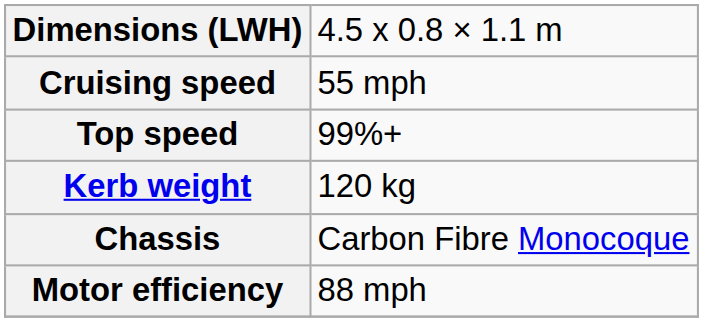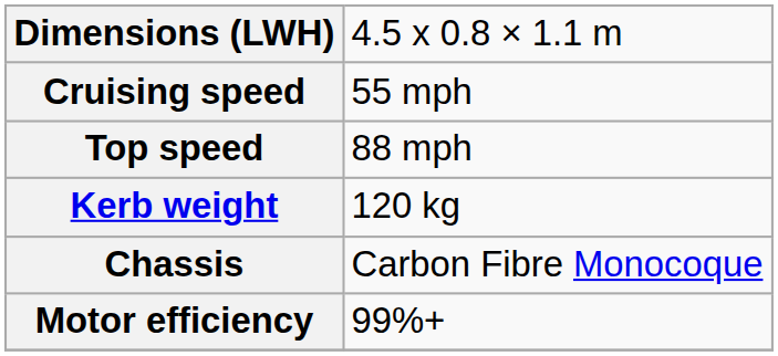Top speed | column 2: 99%+ -> 88 mph
Motor efficiency | column 2: 88 mph -> 99%+
